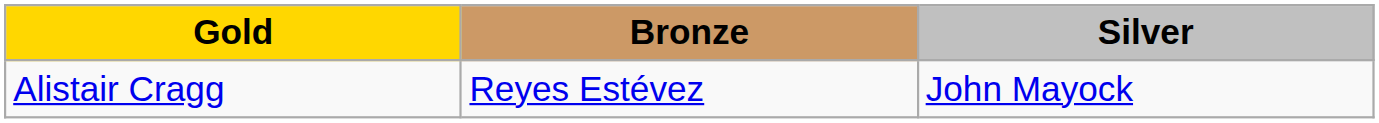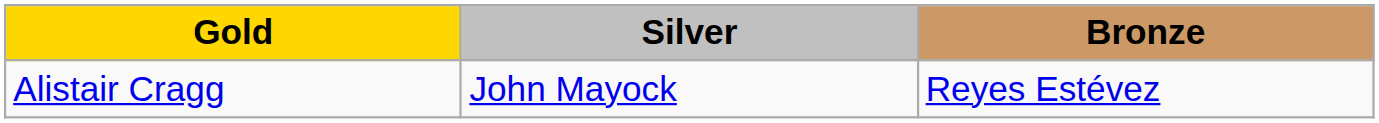columns swapped: Silver <-> Bronze
